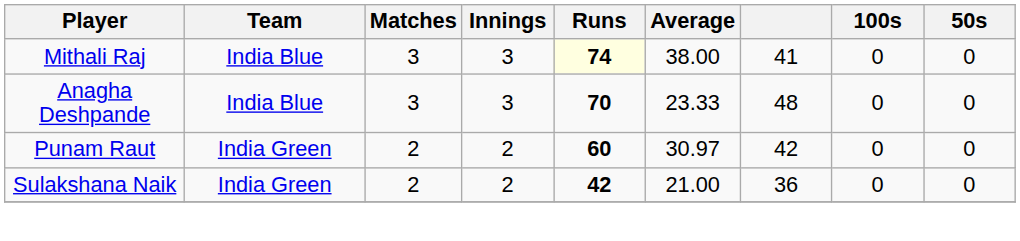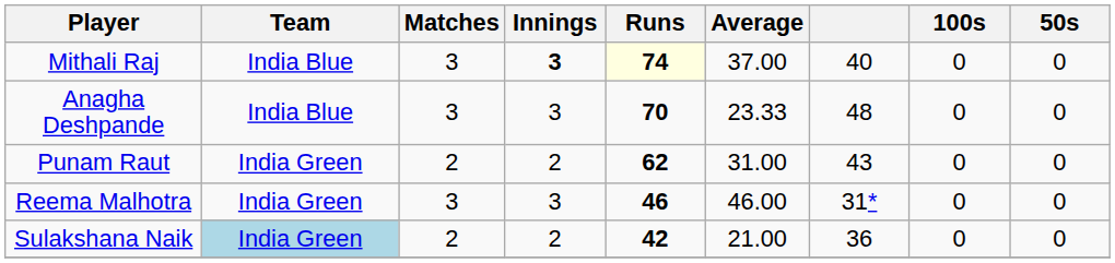Mithali Raj | Innings: normal -> bold
Mithali Raj | Average: 38.00 -> 37.00
Mithali Raj | column 7: 41 -> 40
Punam Raut | Runs: 60 -> 62
Punam Raut | Average: 30.97 -> 31.00
Punam Raut | column 7: 42 -> 43
+ row: Reema Malhotra | India Green | 3 | 3 | 46 | 46.00 | 31* | 0 | 0
Sulakshana Naik | Team: no background -> lightblue background
